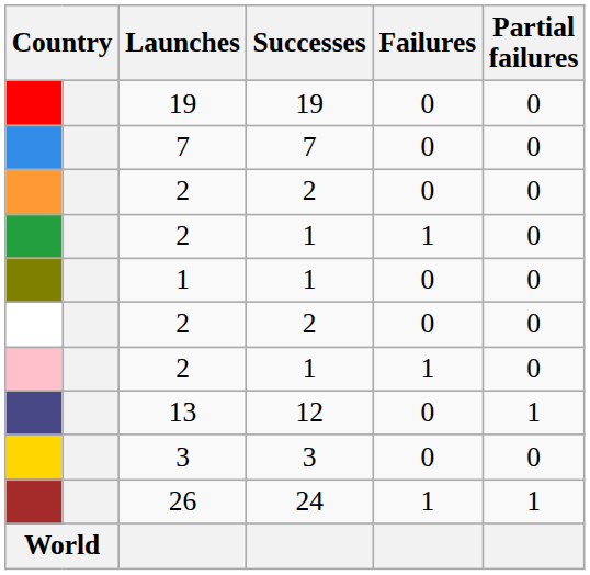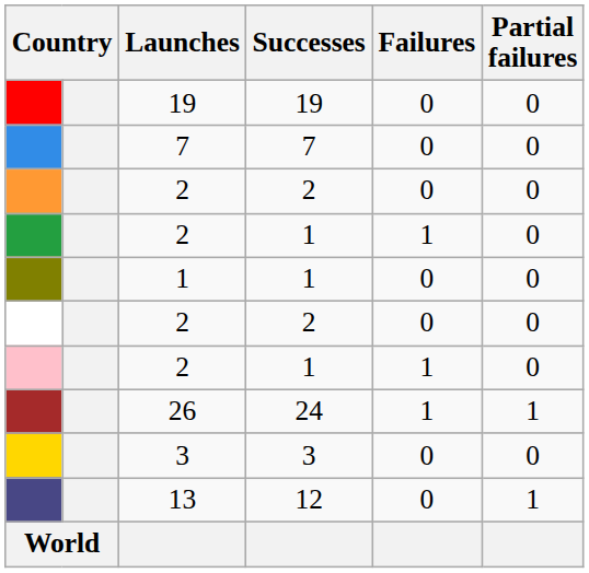rows swapped: 26 <-> 13
